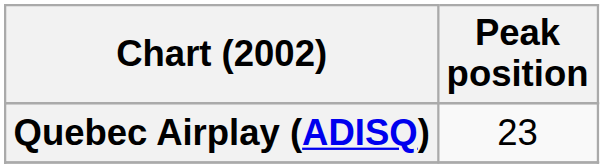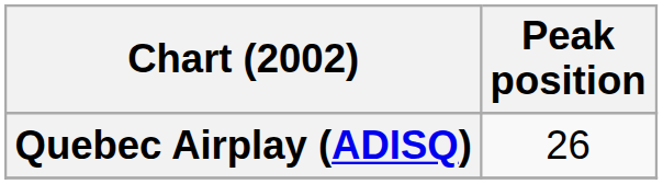Quebec Airplay (ADISQ) | Peak position: 23 -> 26
